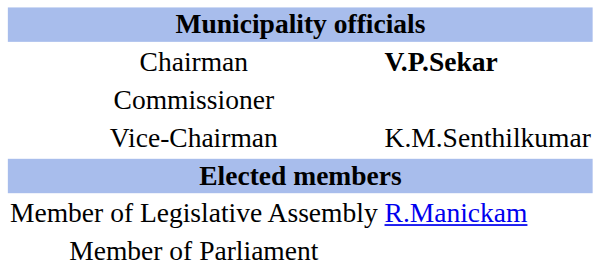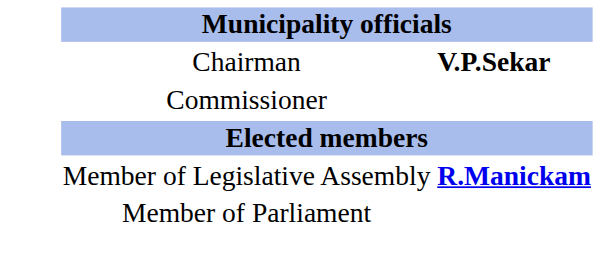- row: Vice-Chairman | K.M.Senthilkumar
Member of Legislative Assembly | column 2: normal -> bold
